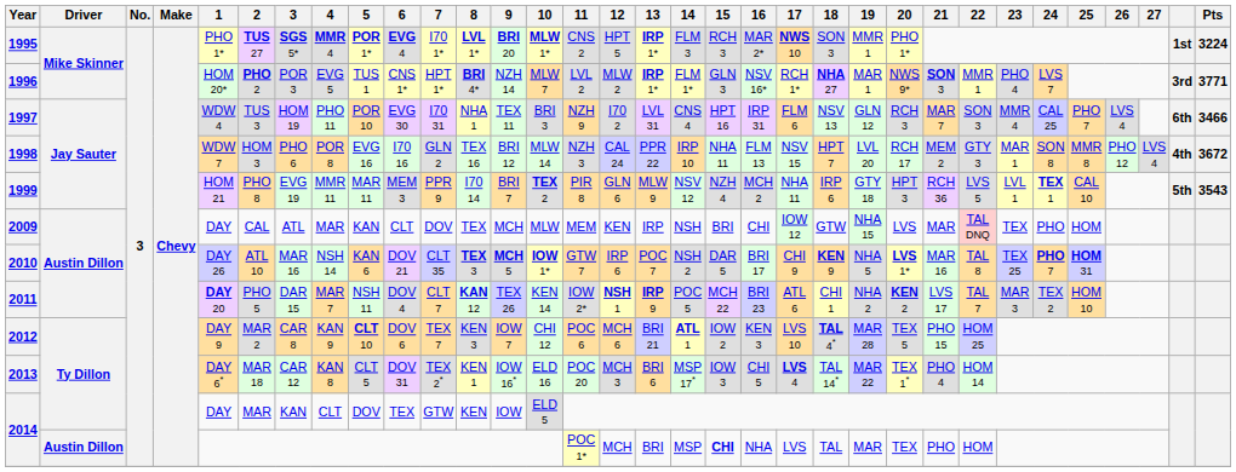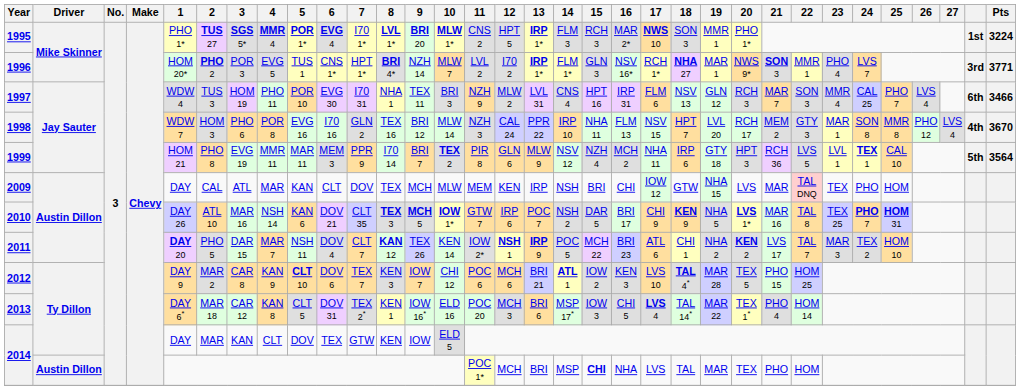1996 | 12: MLW 2 -> I70 2
1997 | 12: I70 2 -> MLW 2
1998 | Pts: 3672 -> 3670
1999 | Pts: 3543 -> 3564
